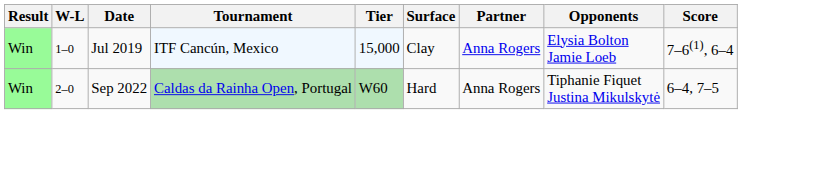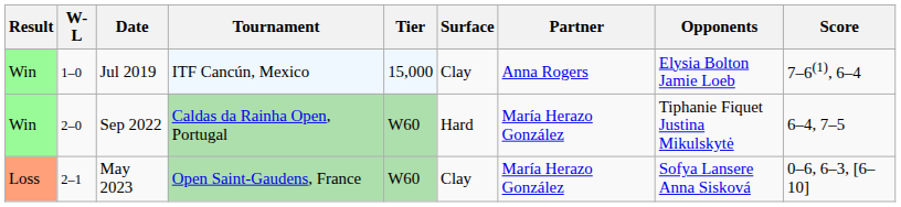Sep 2022 | Partner: Anna Rogers -> María Herazo González
+ row: Loss | 2–1 | May 2023 | Open Saint-Gaudens, France | W60 | Clay | María Herazo González | Sofya Lansere Anna Sisková | 0–6, 6–3, [6–10]
